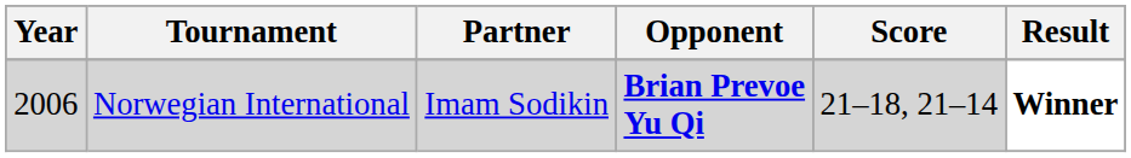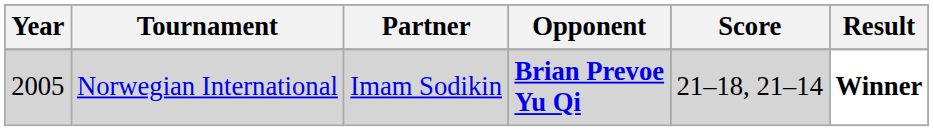Norwegian International | Year: 2006 -> 2005
